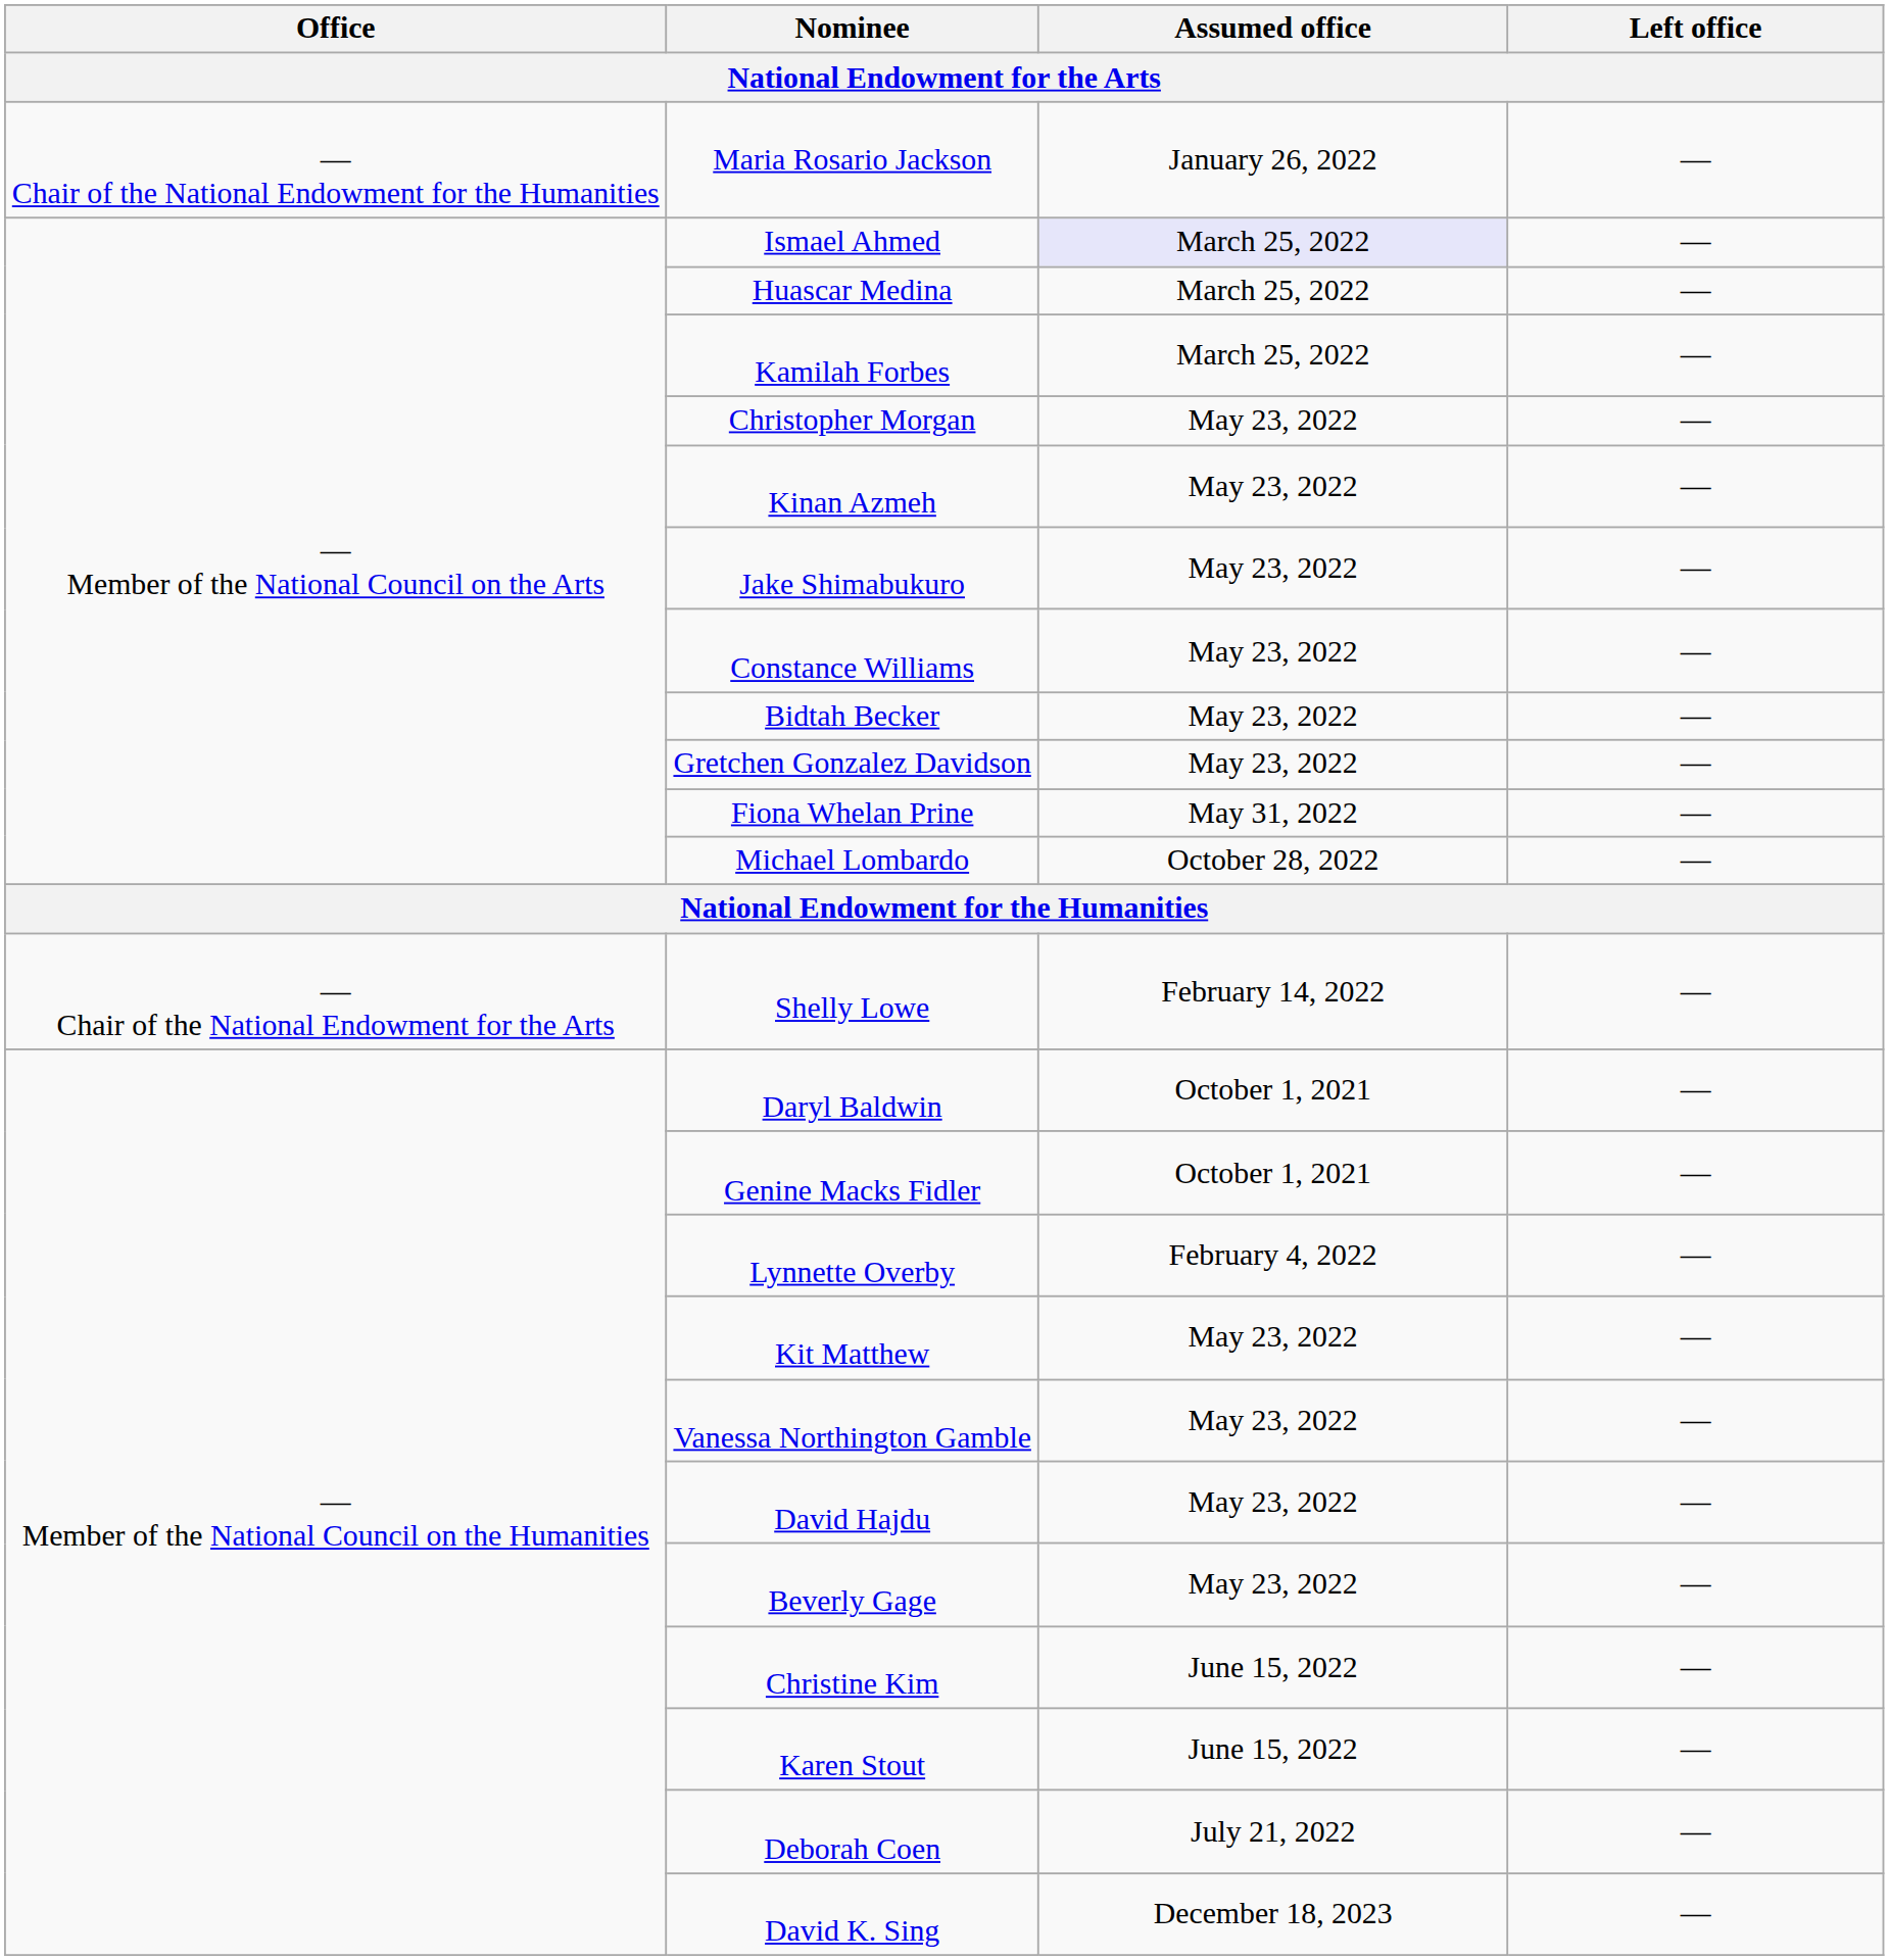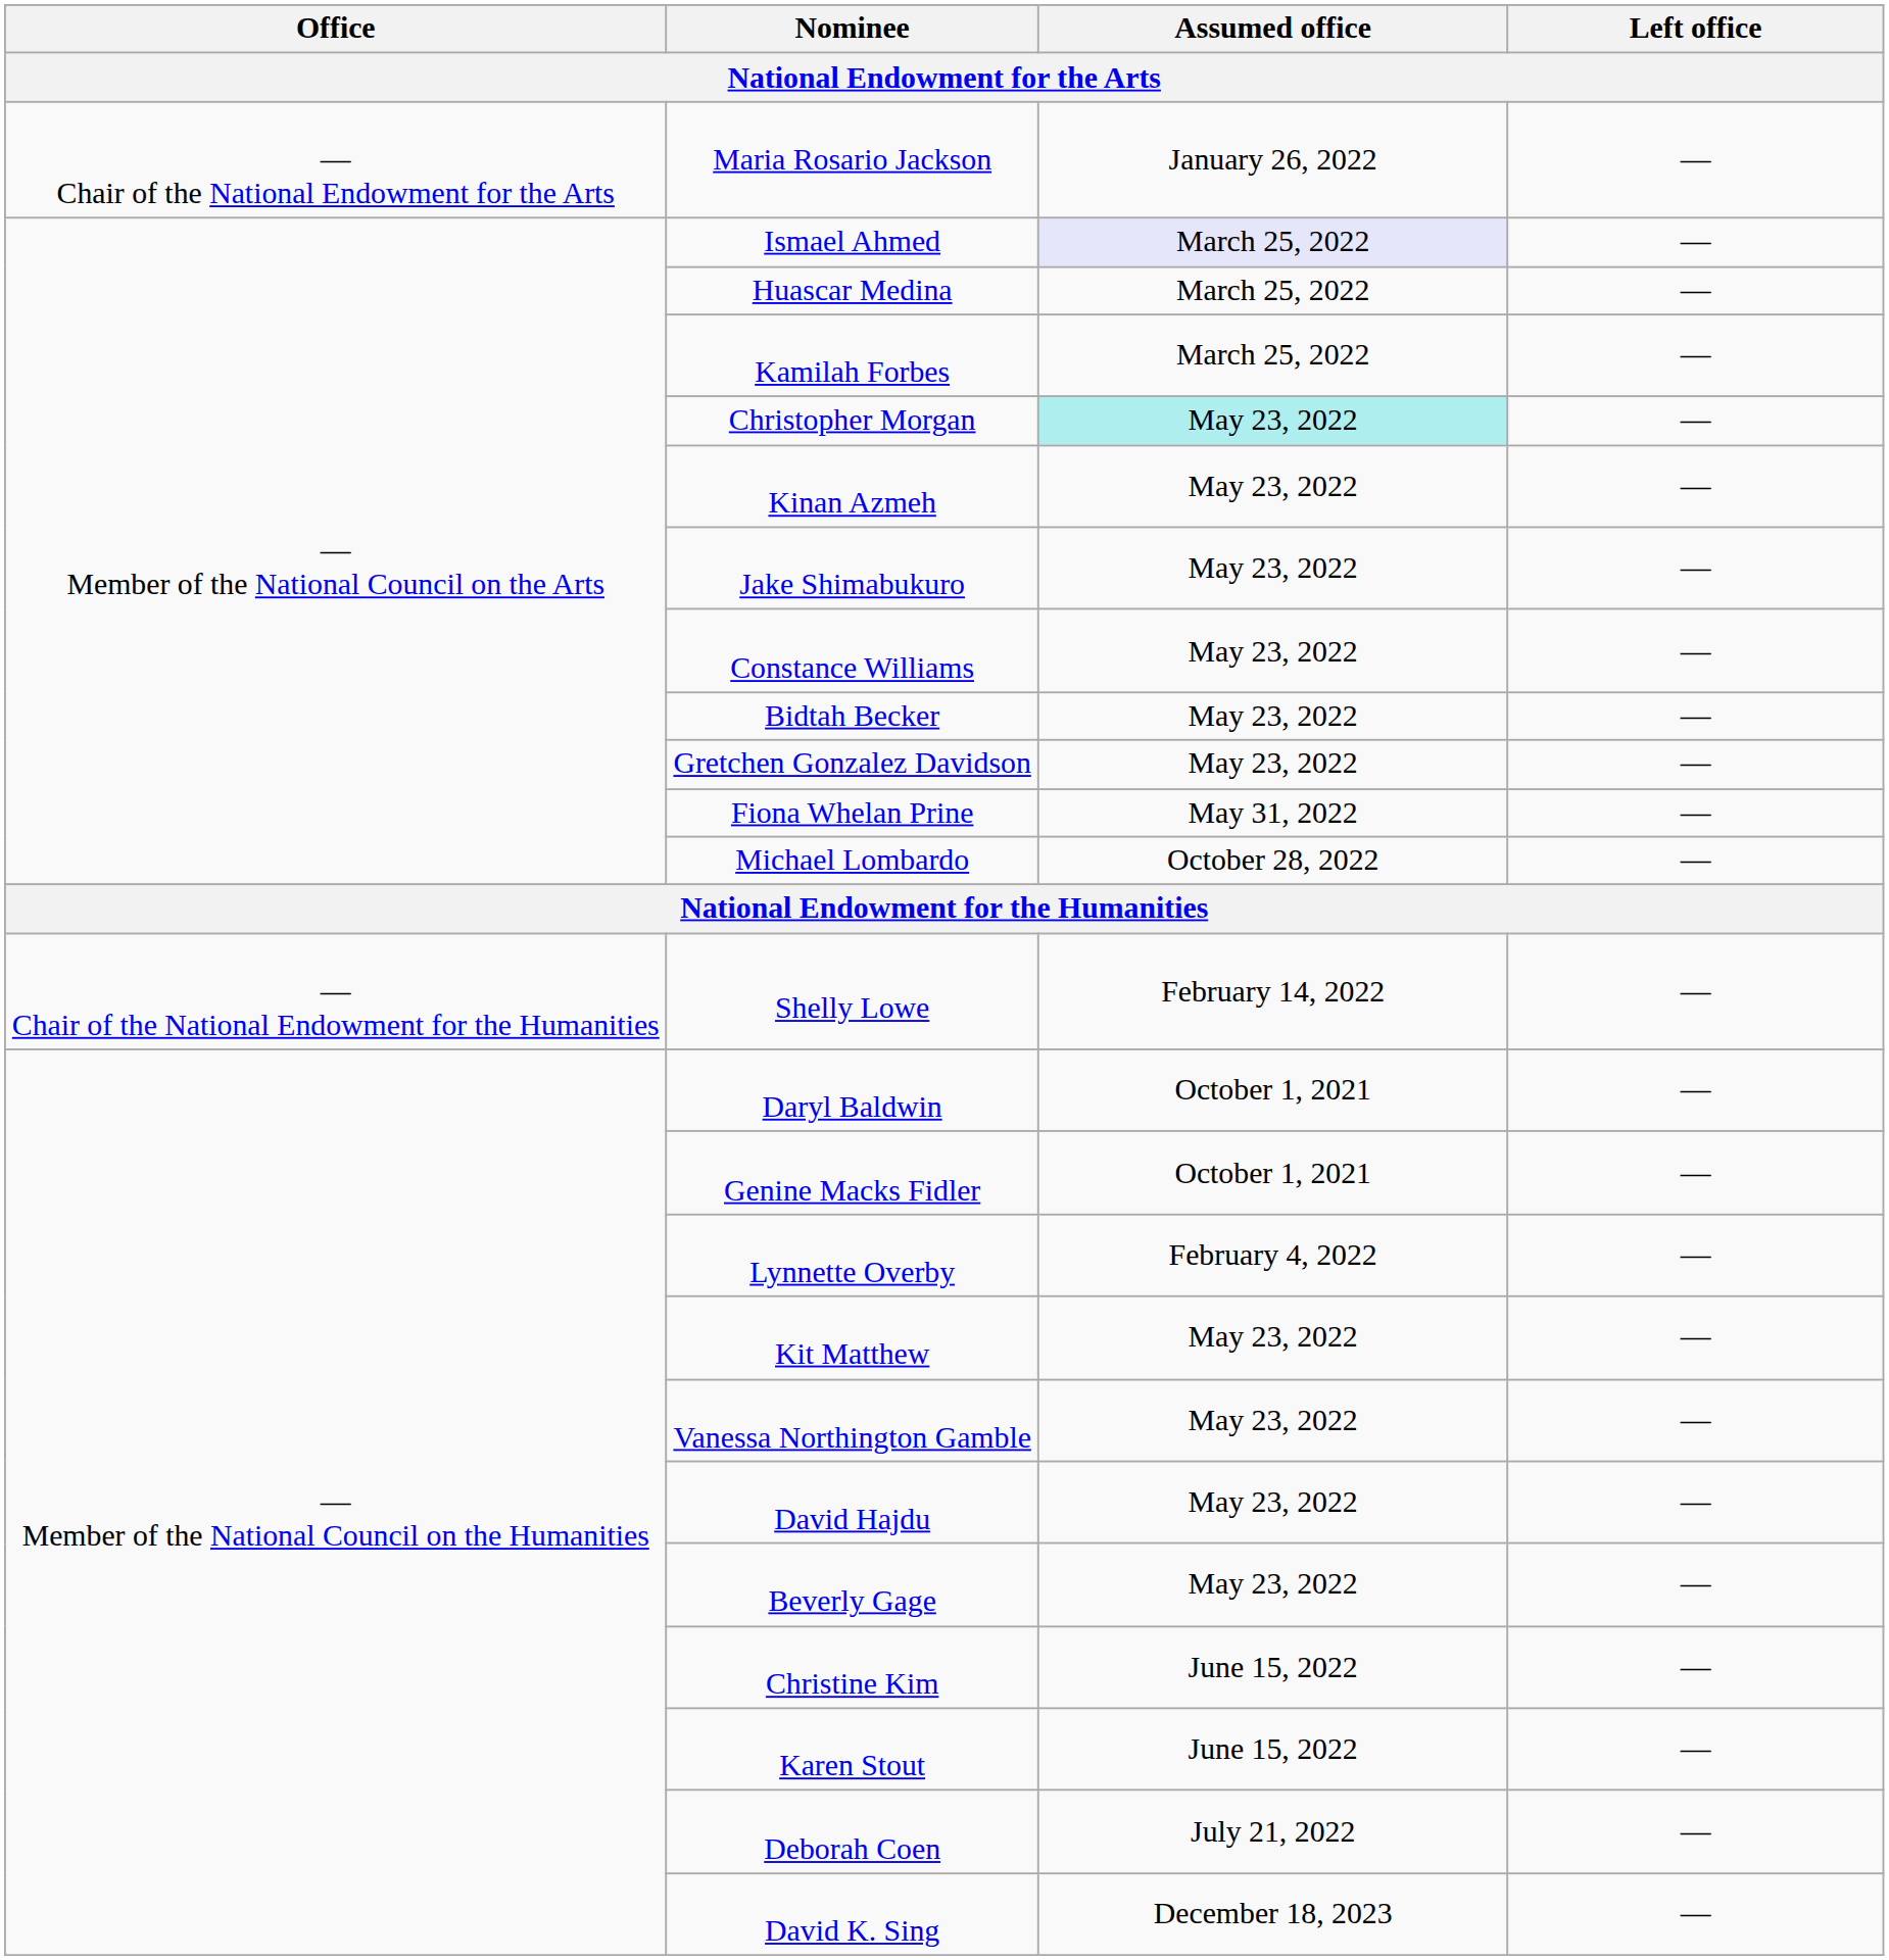Maria Rosario Jackson | Office: — Chair of the National Endowment for the Humanities -> — Chair of the National Endowment for the Arts
Christopher Morgan | Assumed office: no background -> paleturquoise background
Shelly Lowe | Office: — Chair of the National Endowment for the Arts -> — Chair of the National Endowment for the Humanities
